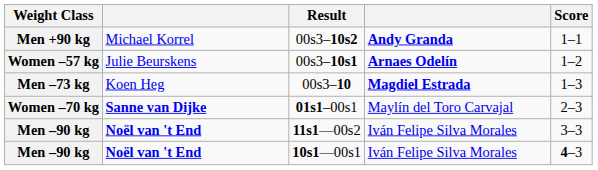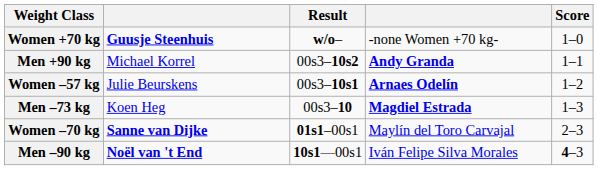+ row: Women +70 kg | Guusje Steenhuis | w/o– | -none Women +70 kg- | 1–0
- row: Men –90 kg | Noël van 't End | 11s1—00s2 | Iván Felipe Silva Morales | 3–3
